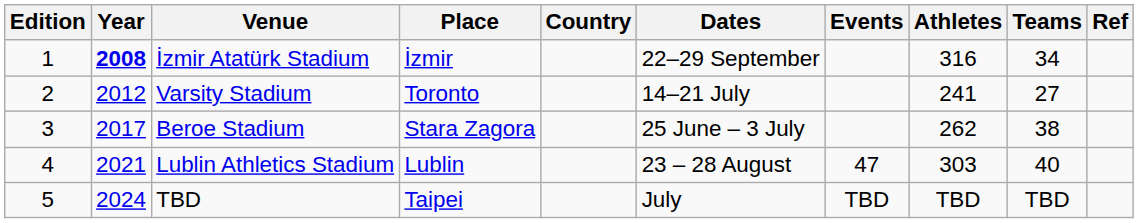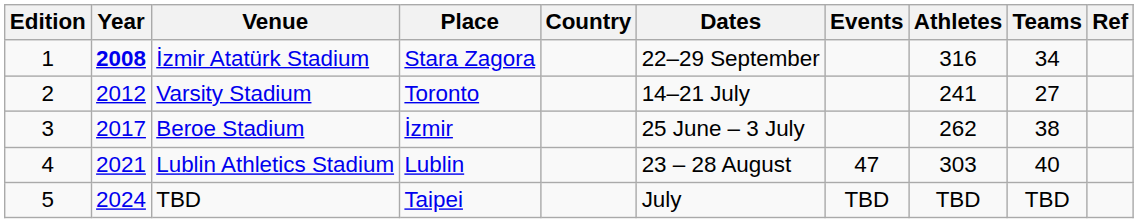İzmir Atatürk Stadium | Place: İzmir -> Stara Zagora
Beroe Stadium | Place: Stara Zagora -> İzmir
